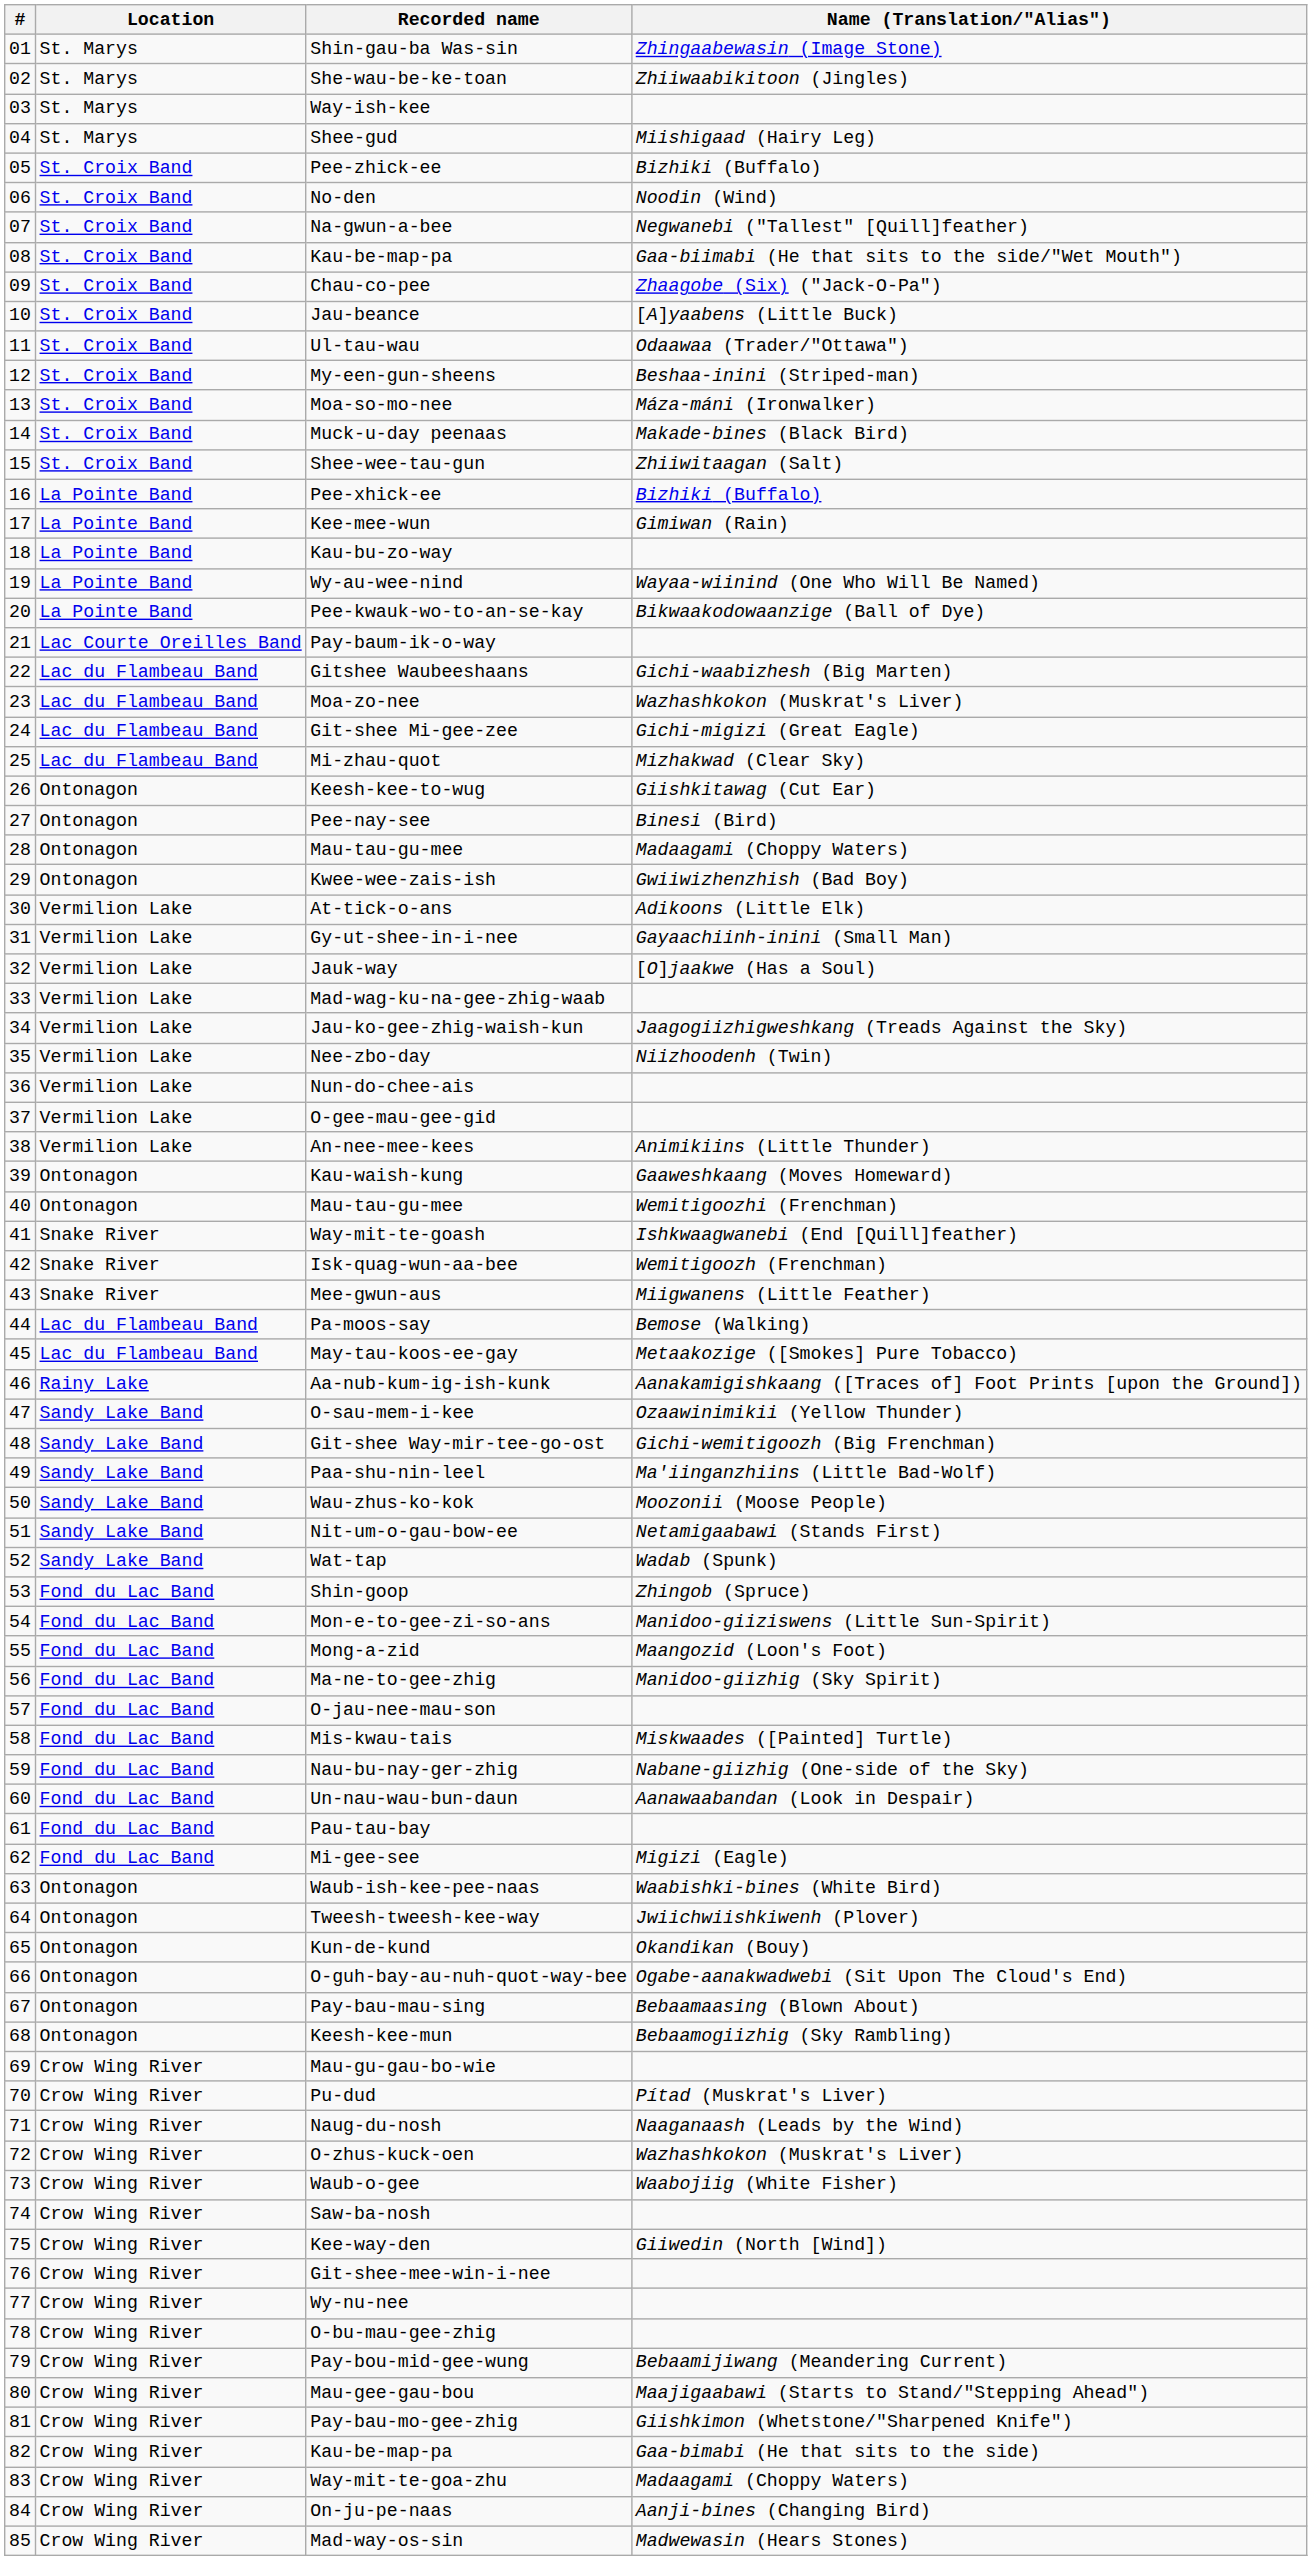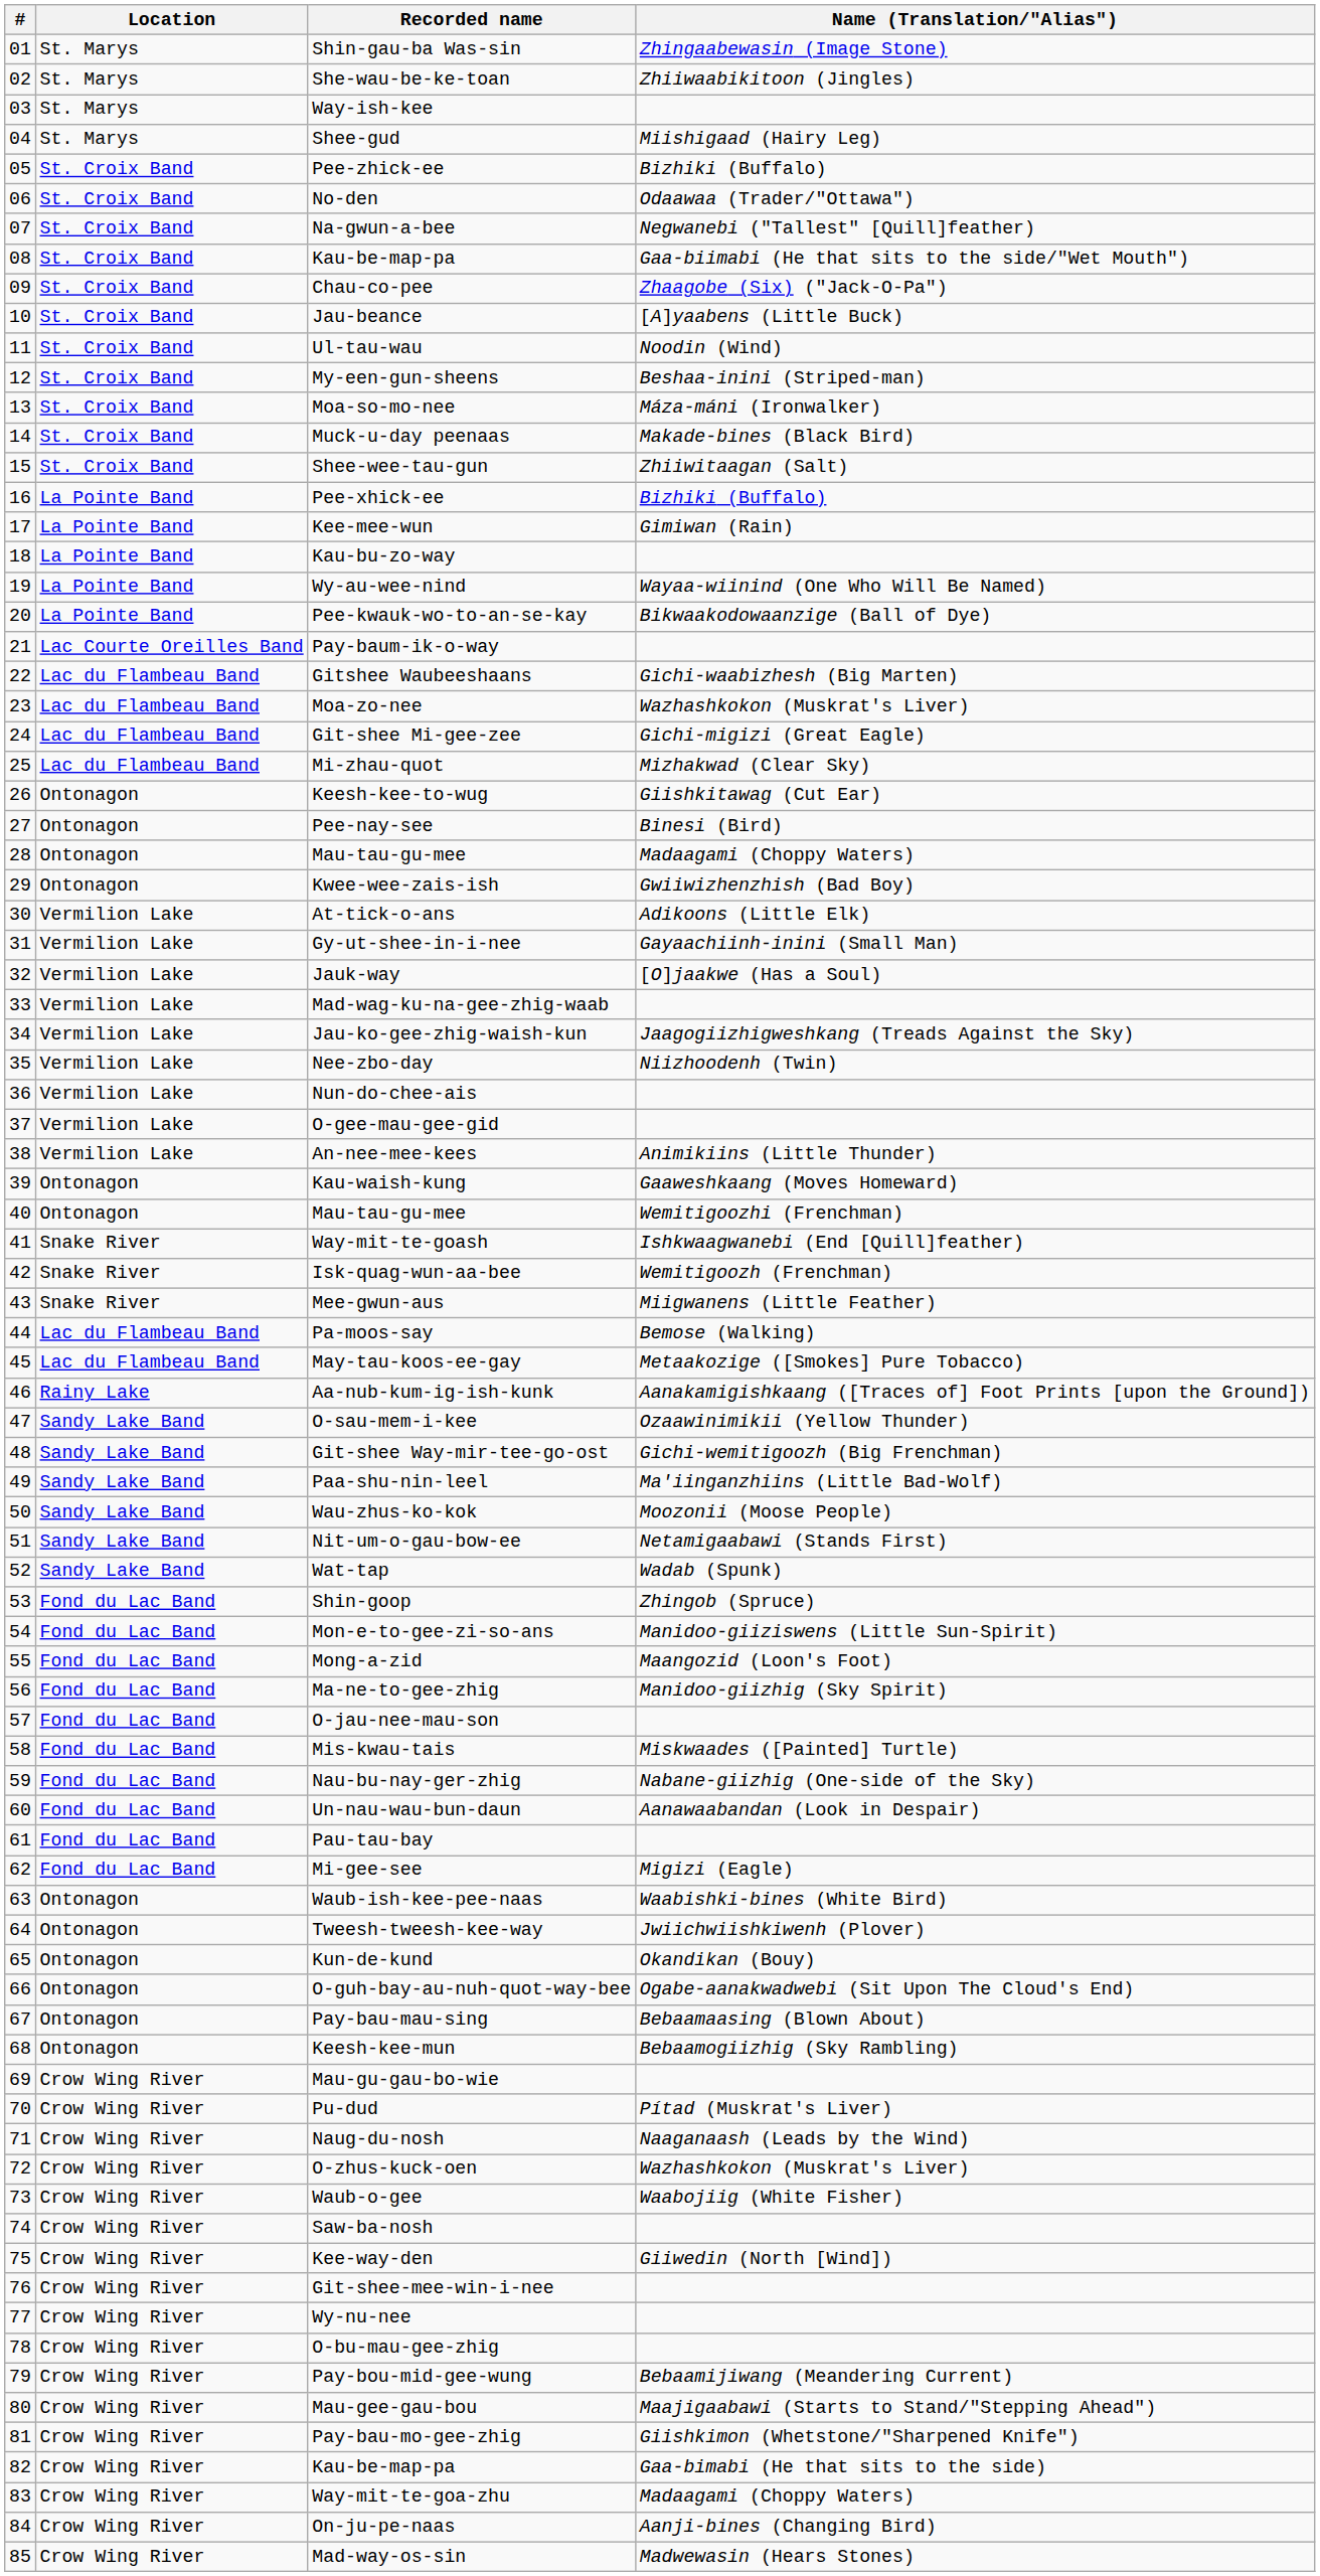No-den | Name (Translation/"Alias"): Noodin (Wind) -> Odaawaa (Trader/"Ottawa")
Ul-tau-wau | Name (Translation/"Alias"): Odaawaa (Trader/"Ottawa") -> Noodin (Wind)
